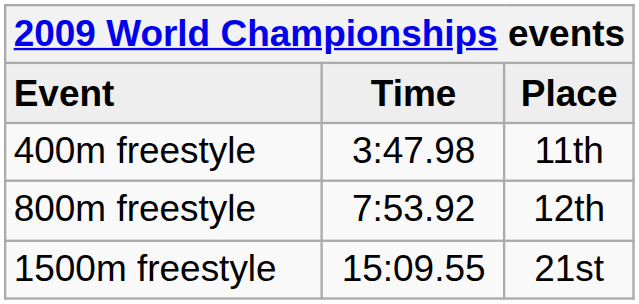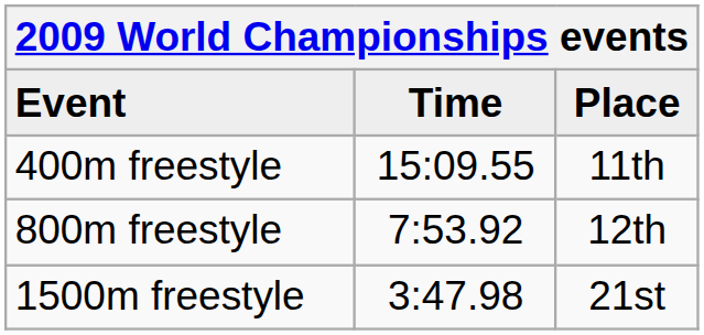400m freestyle | Time: 3:47.98 -> 15:09.55
1500m freestyle | Time: 15:09.55 -> 3:47.98
